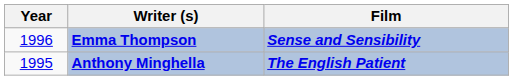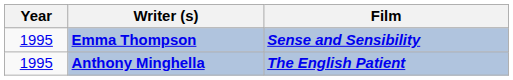Emma Thompson | Year: 1996 -> 1995
